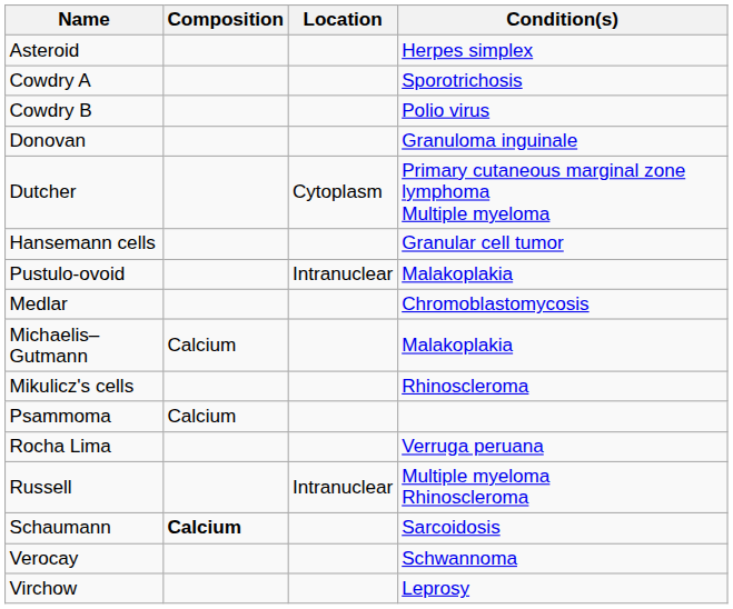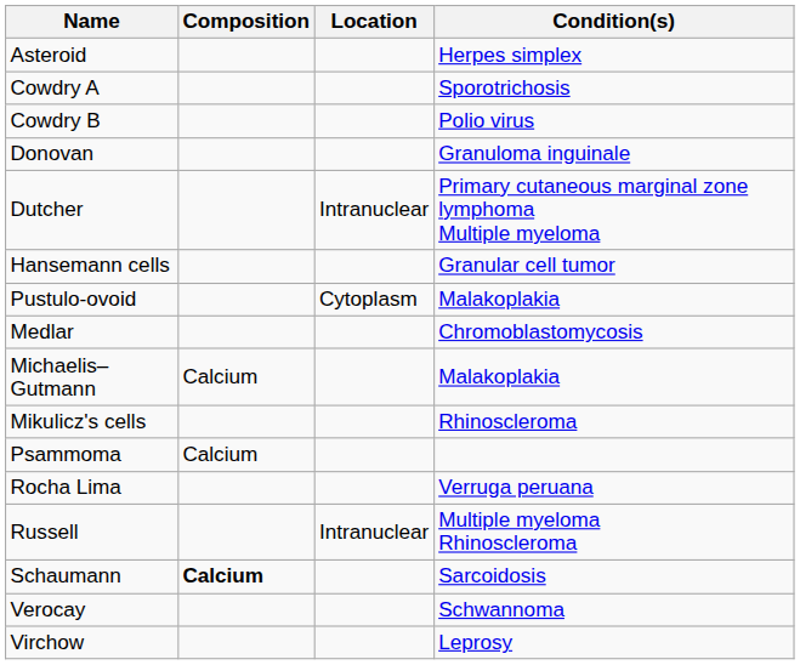Dutcher | Location: Cytoplasm -> Intranuclear
Pustulo-ovoid | Location: Intranuclear -> Cytoplasm
